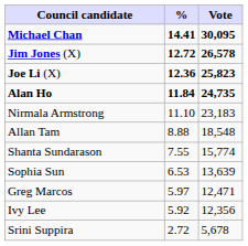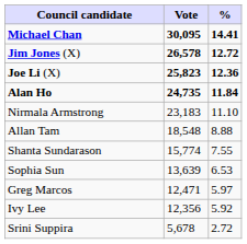columns swapped: Vote <-> %
